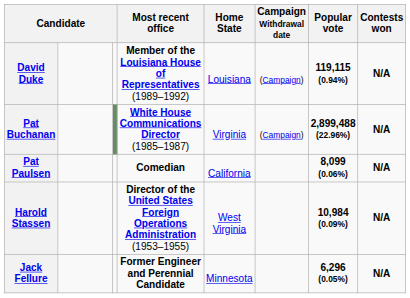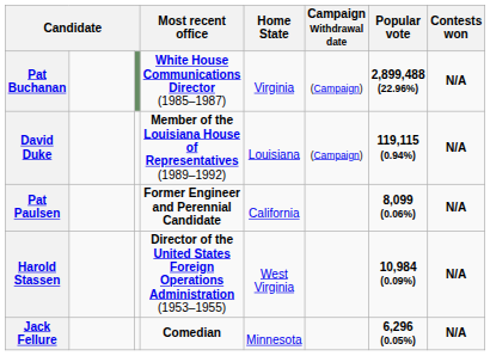rows swapped: Pat Buchanan <-> David Duke
Pat Paulsen | Most recent office: Comedian -> Former Engineer and Perennial Candidate
Jack Fellure | Most recent office: Former Engineer and Perennial Candidate -> Comedian
